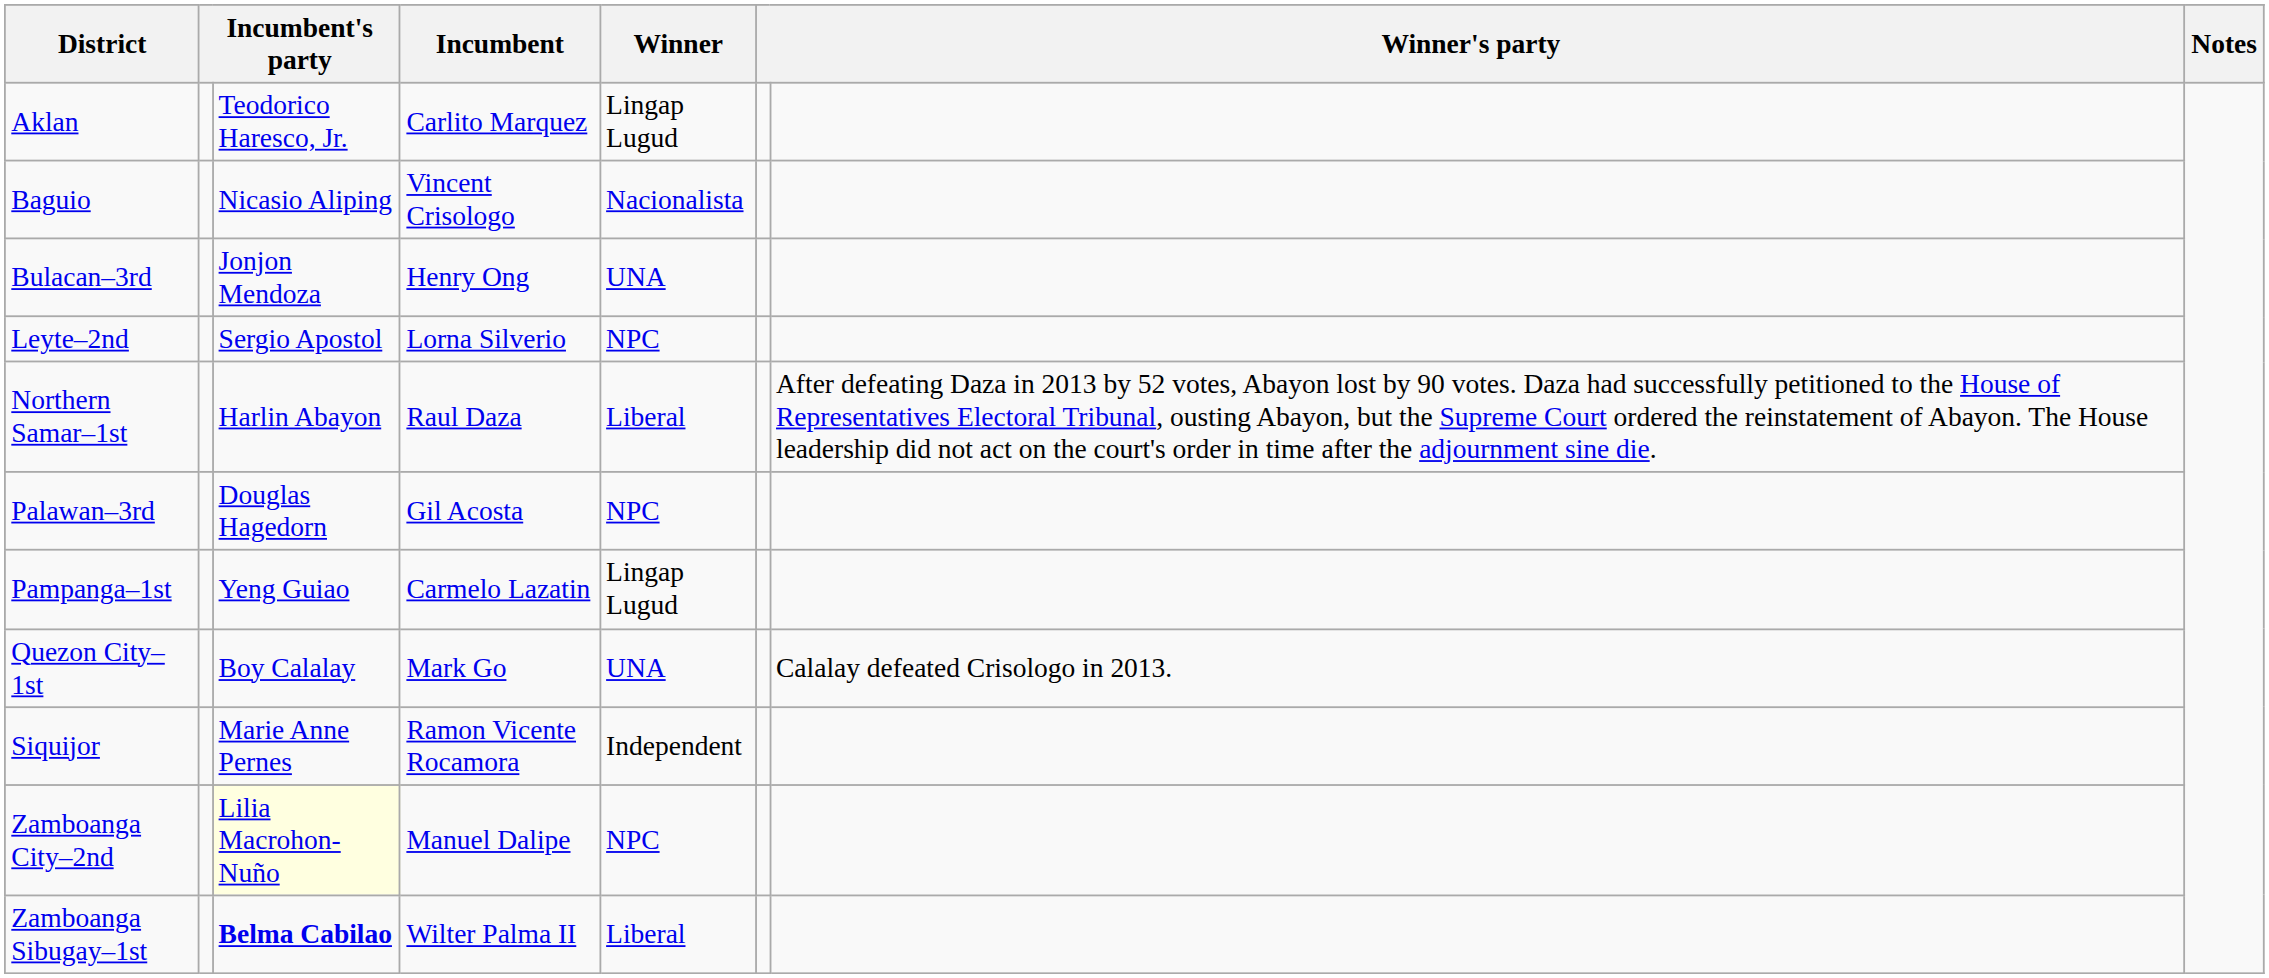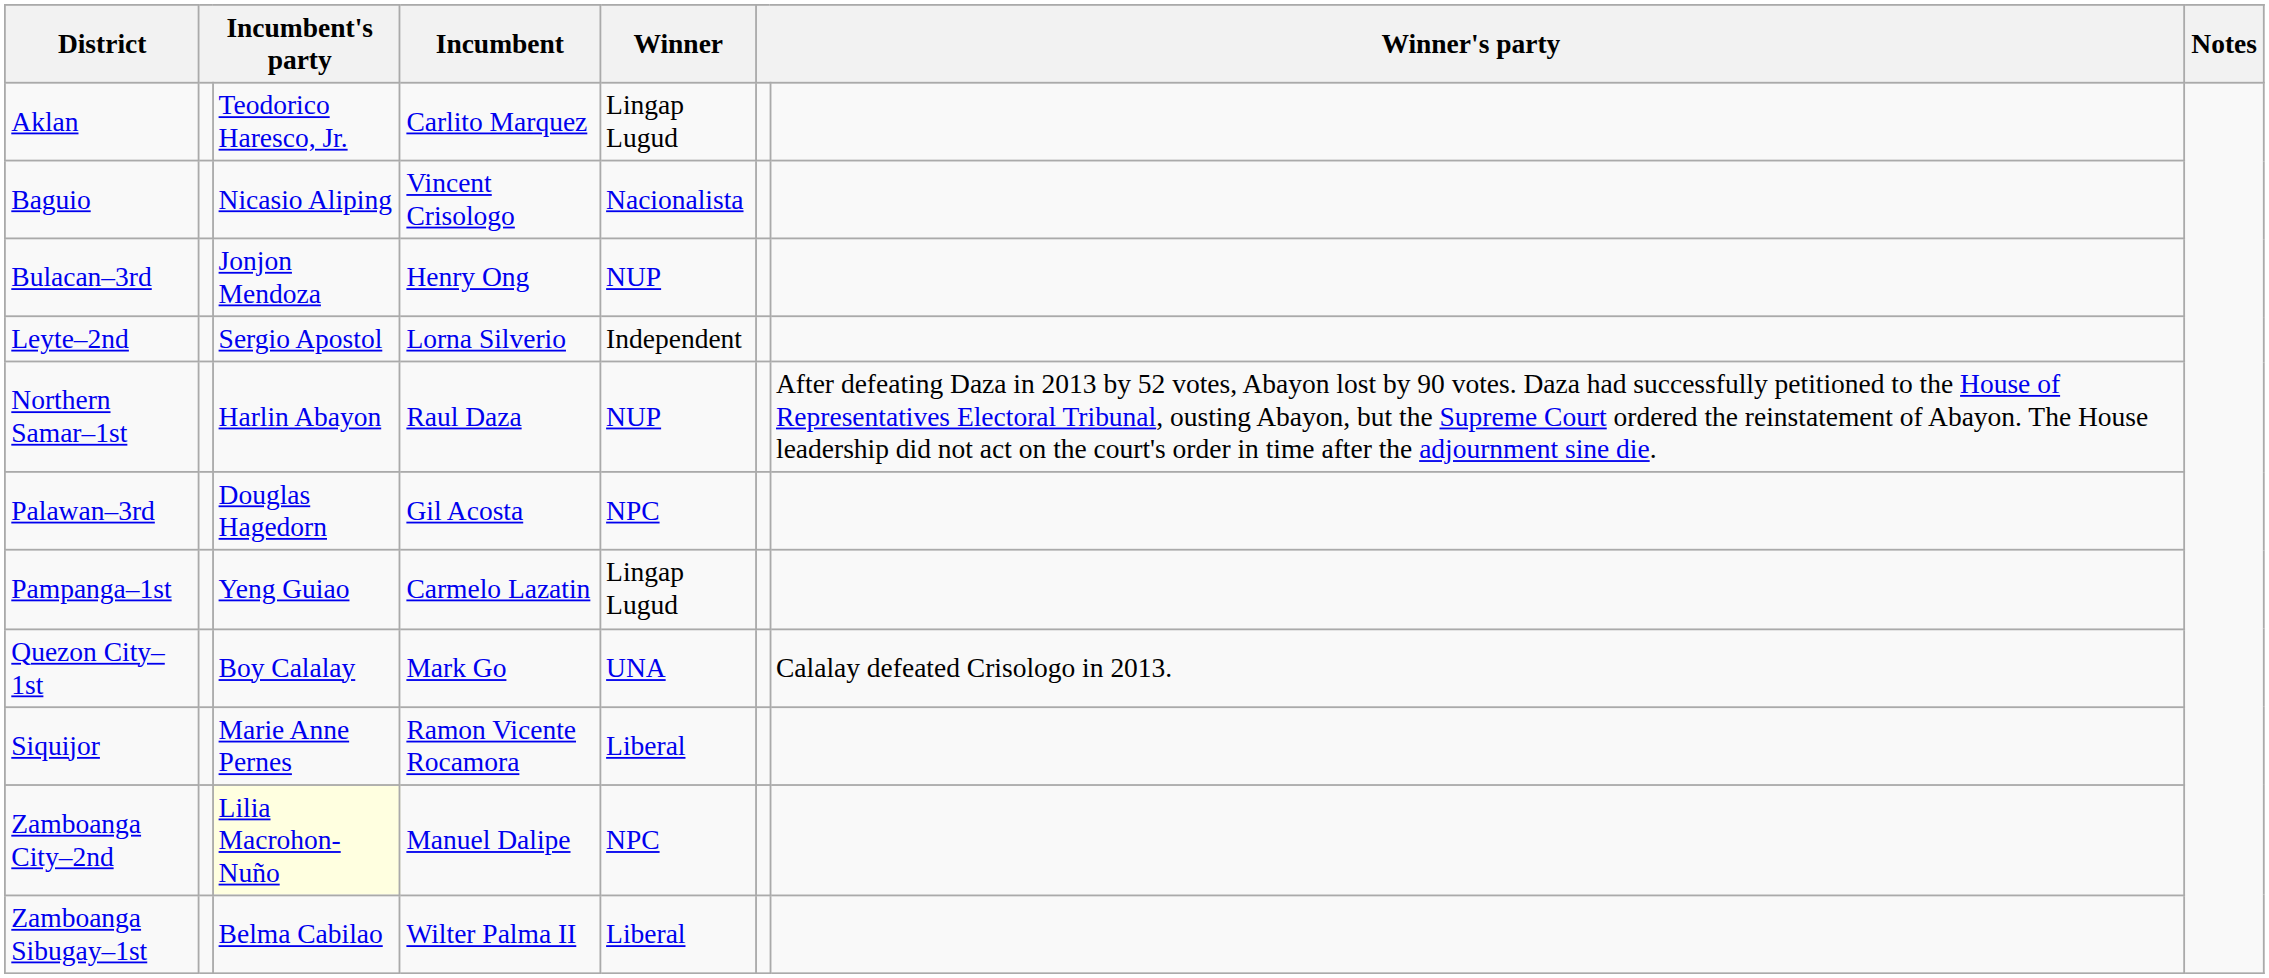Bulacan–3rd | Winner: UNA -> NUP
Leyte–2nd | Winner: NPC -> Independent
Northern Samar–1st | Winner: Liberal -> NUP
Siquijor | Winner: Independent -> Liberal
Zamboanga Sibugay–1st | column 3: bold -> normal
